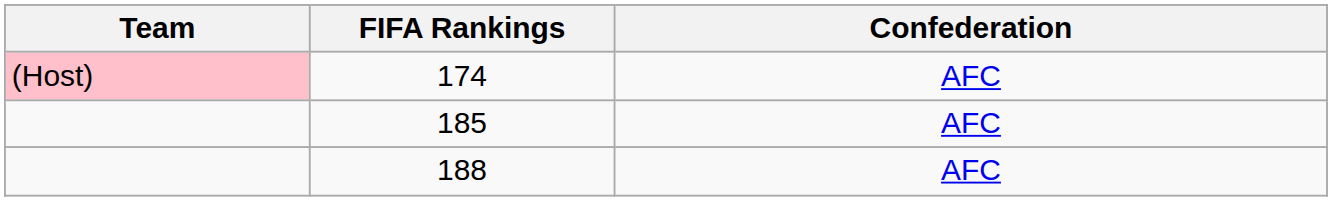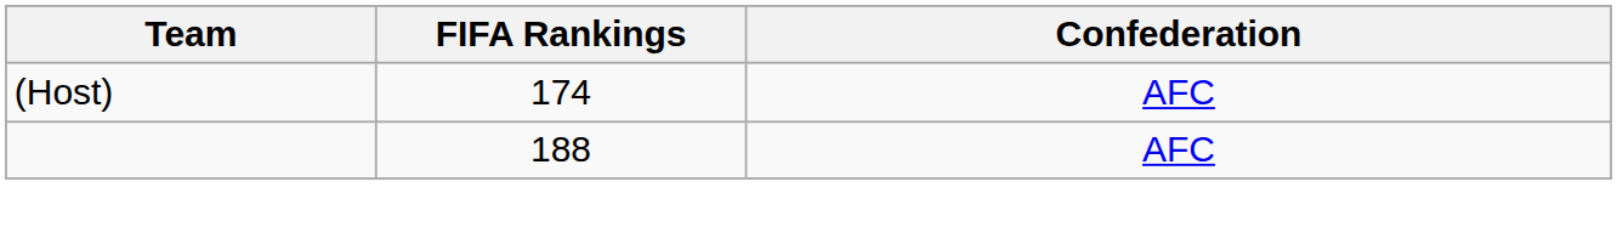174 | Team: pink background -> no background
- row: 185 | AFC
